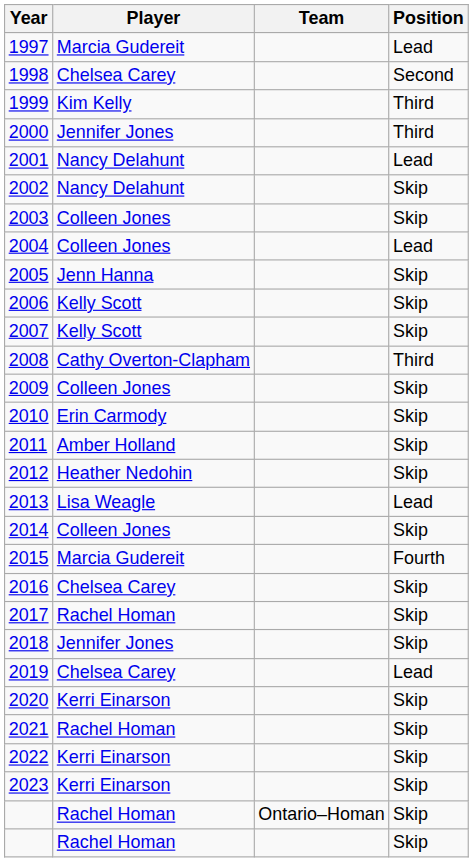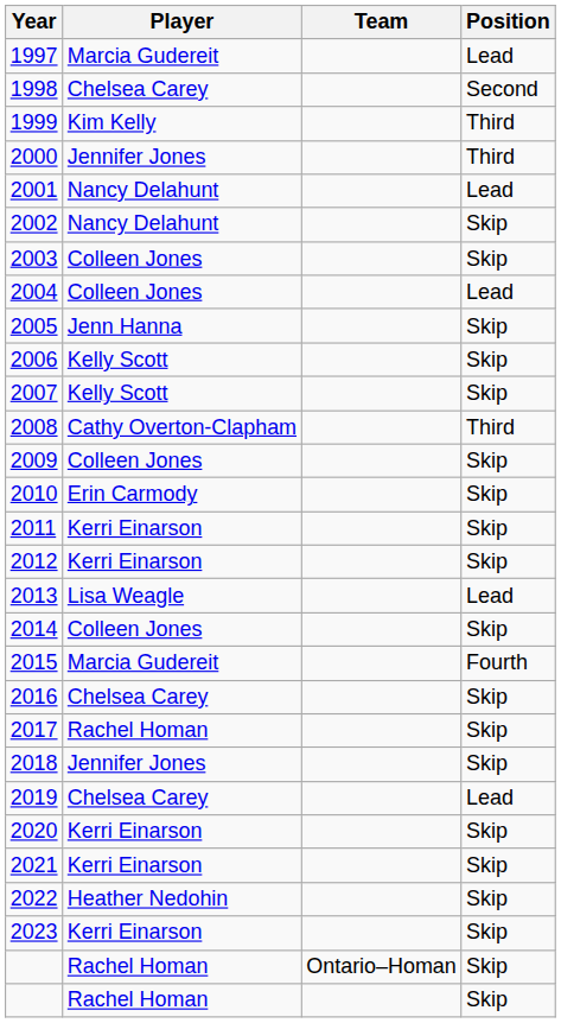2011 | Player: Amber Holland -> Kerri Einarson
2012 | Player: Heather Nedohin -> Kerri Einarson
2021 | Player: Rachel Homan -> Kerri Einarson
2022 | Player: Kerri Einarson -> Heather Nedohin
